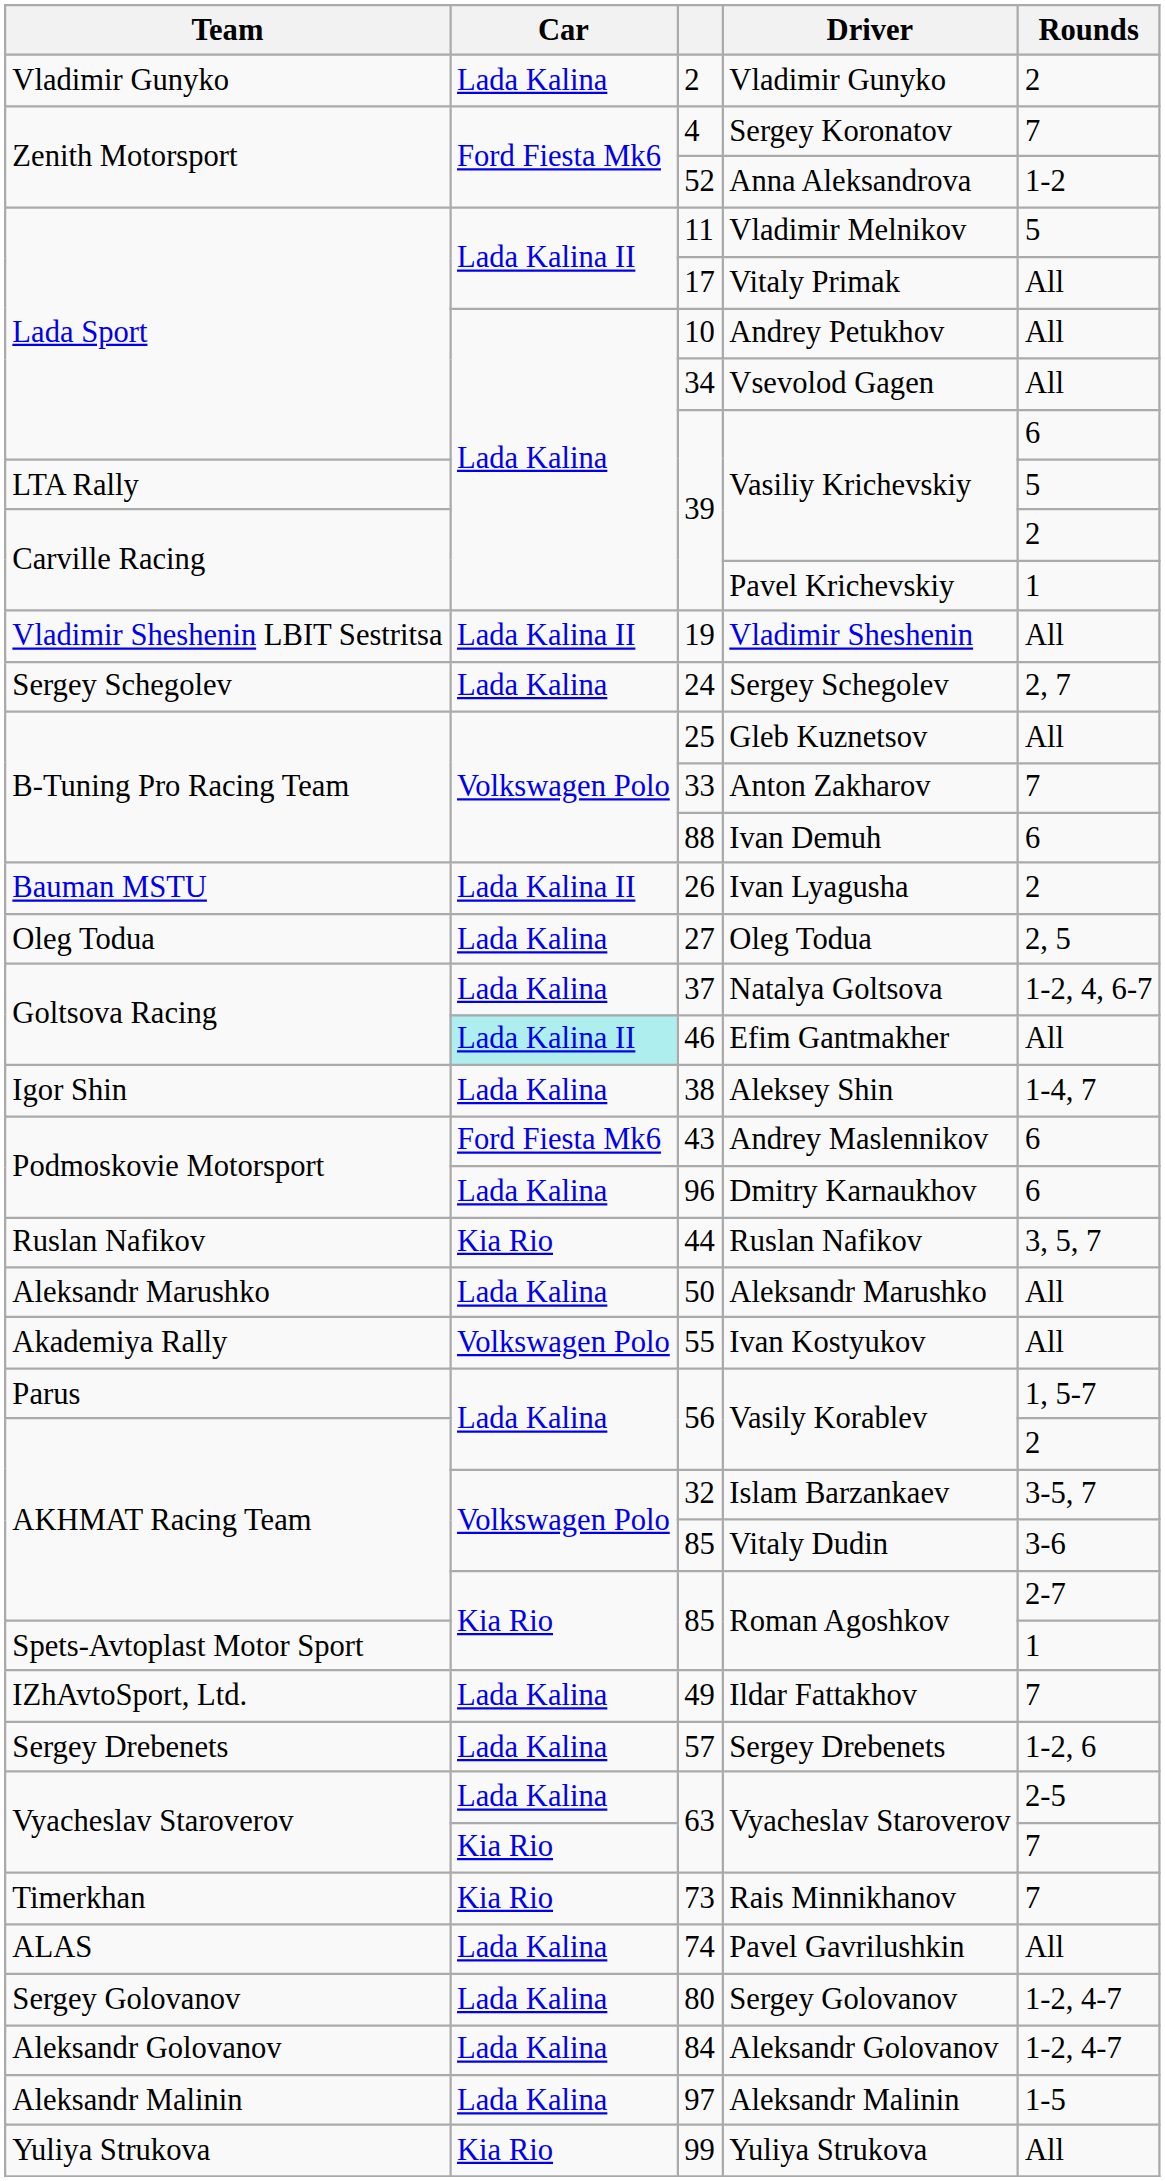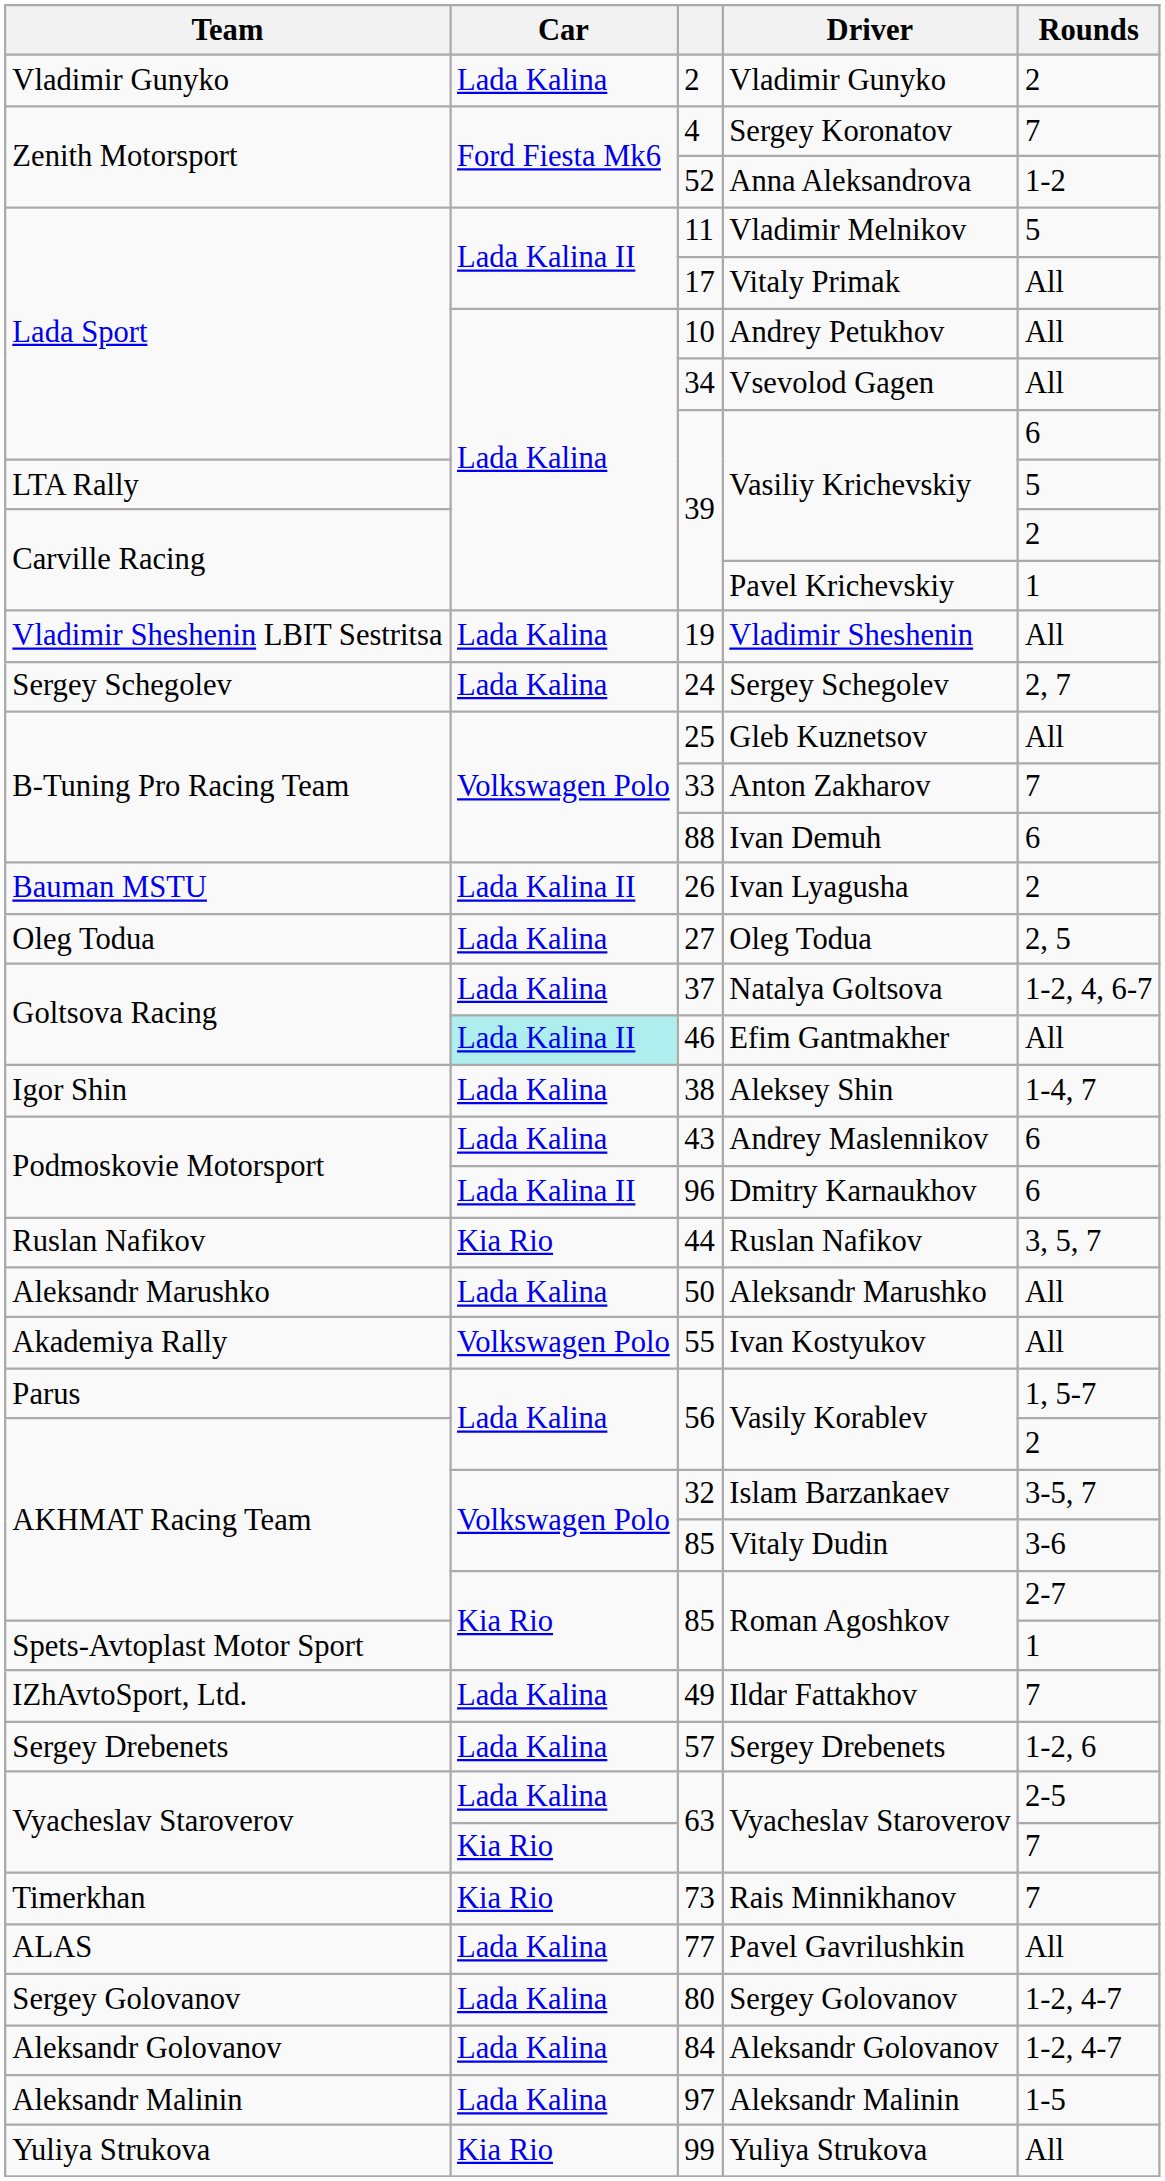Vladimir Sheshenin | Car: Lada Kalina II -> Lada Kalina
Andrey Maslennikov | Car: Ford Fiesta Mk6 -> Lada Kalina
Dmitry Karnaukhov | Car: Lada Kalina -> Lada Kalina II
Pavel Gavrilushkin | column 3: 74 -> 77
